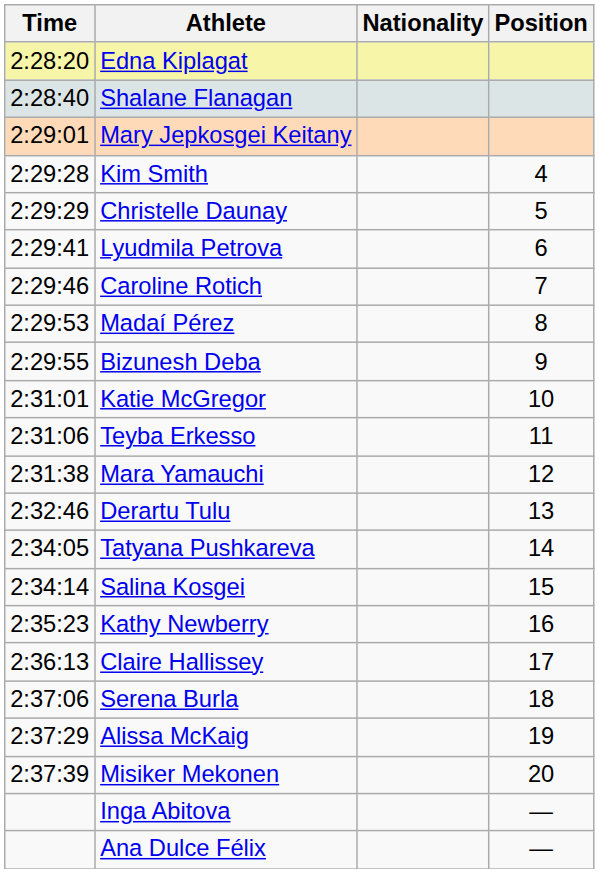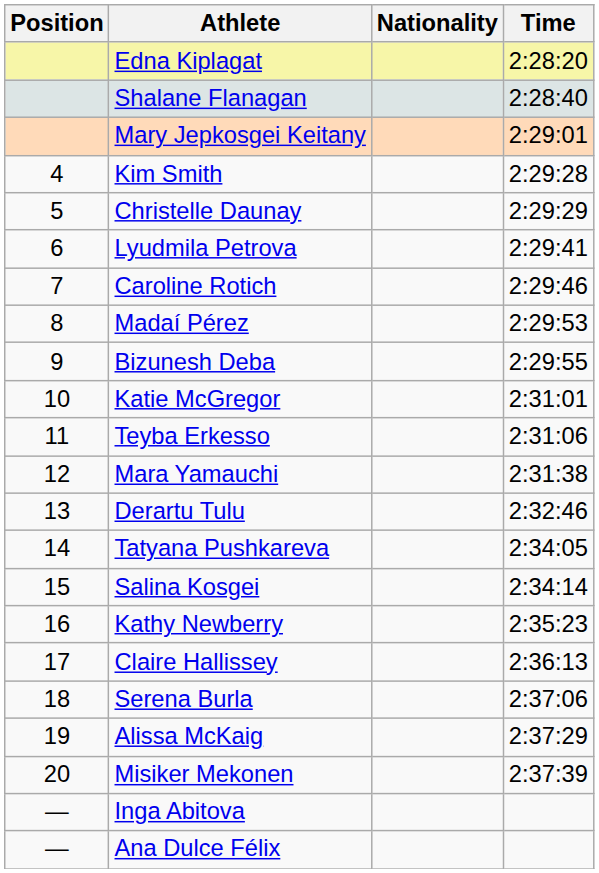columns swapped: Position <-> Time
